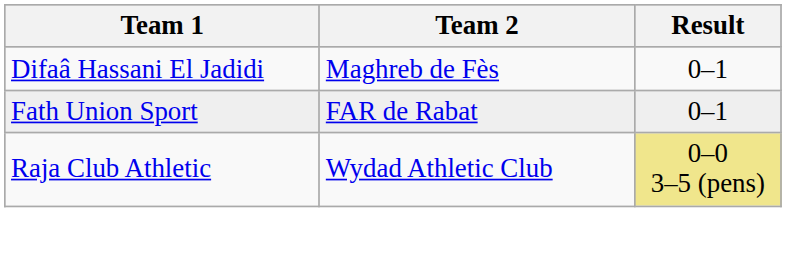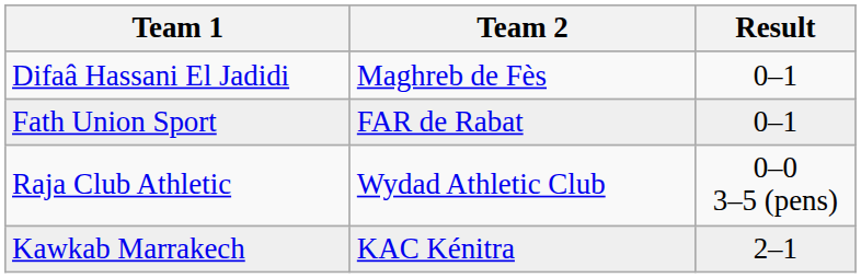Raja Club Athletic | Result: khaki background -> no background
+ row: Kawkab Marrakech | KAC Kénitra | 2–1
